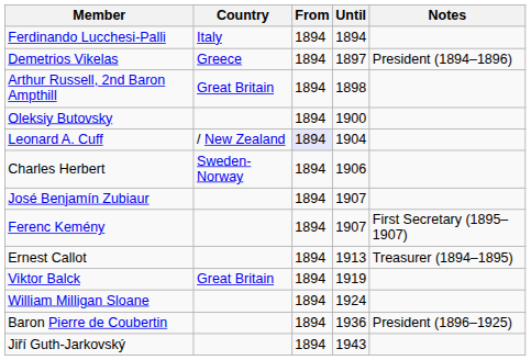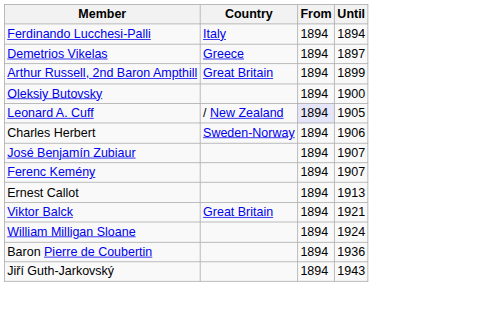- column: Notes | President (1894–1896) | First Secretary (1895–1907) | Treasurer (1894–1895) | President (1896–1925)
Arthur Russell, 2nd Baron Ampthill | Until: 1898 -> 1899
Leonard A. Cuff | Until: 1904 -> 1905
Viktor Balck | Until: 1919 -> 1921
